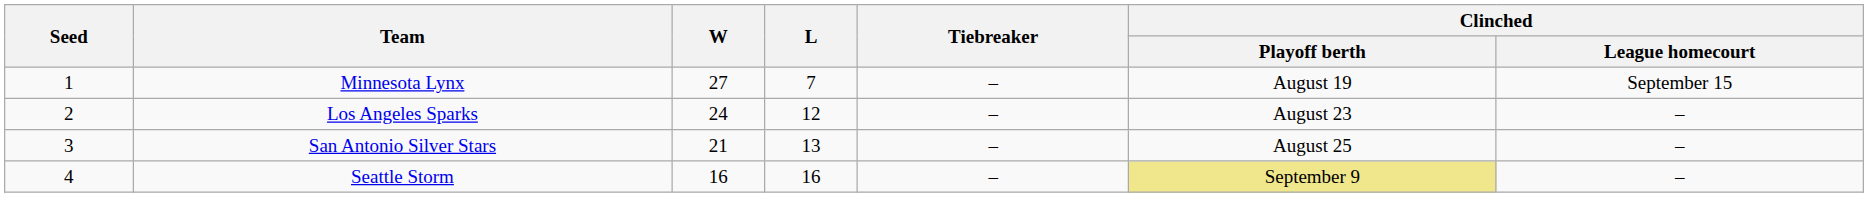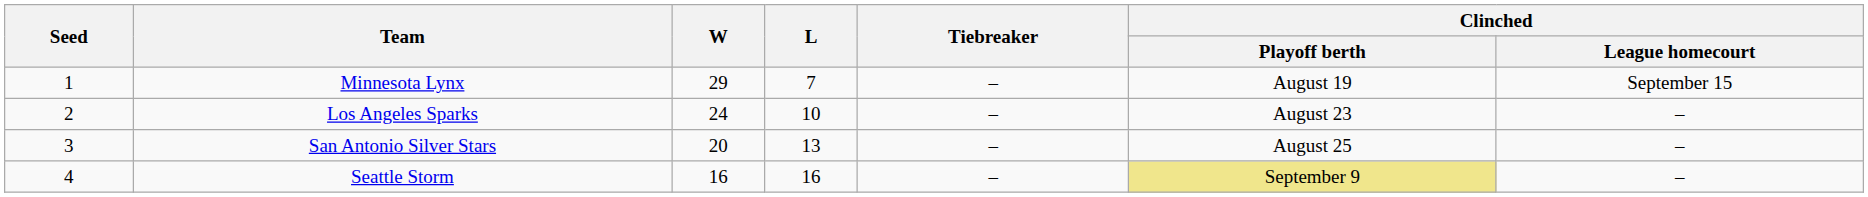Minnesota Lynx | W: 27 -> 29
Los Angeles Sparks | L: 12 -> 10
San Antonio Silver Stars | W: 21 -> 20
